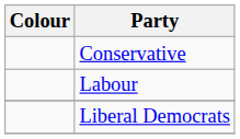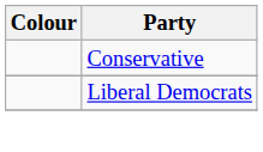- row: Labour
